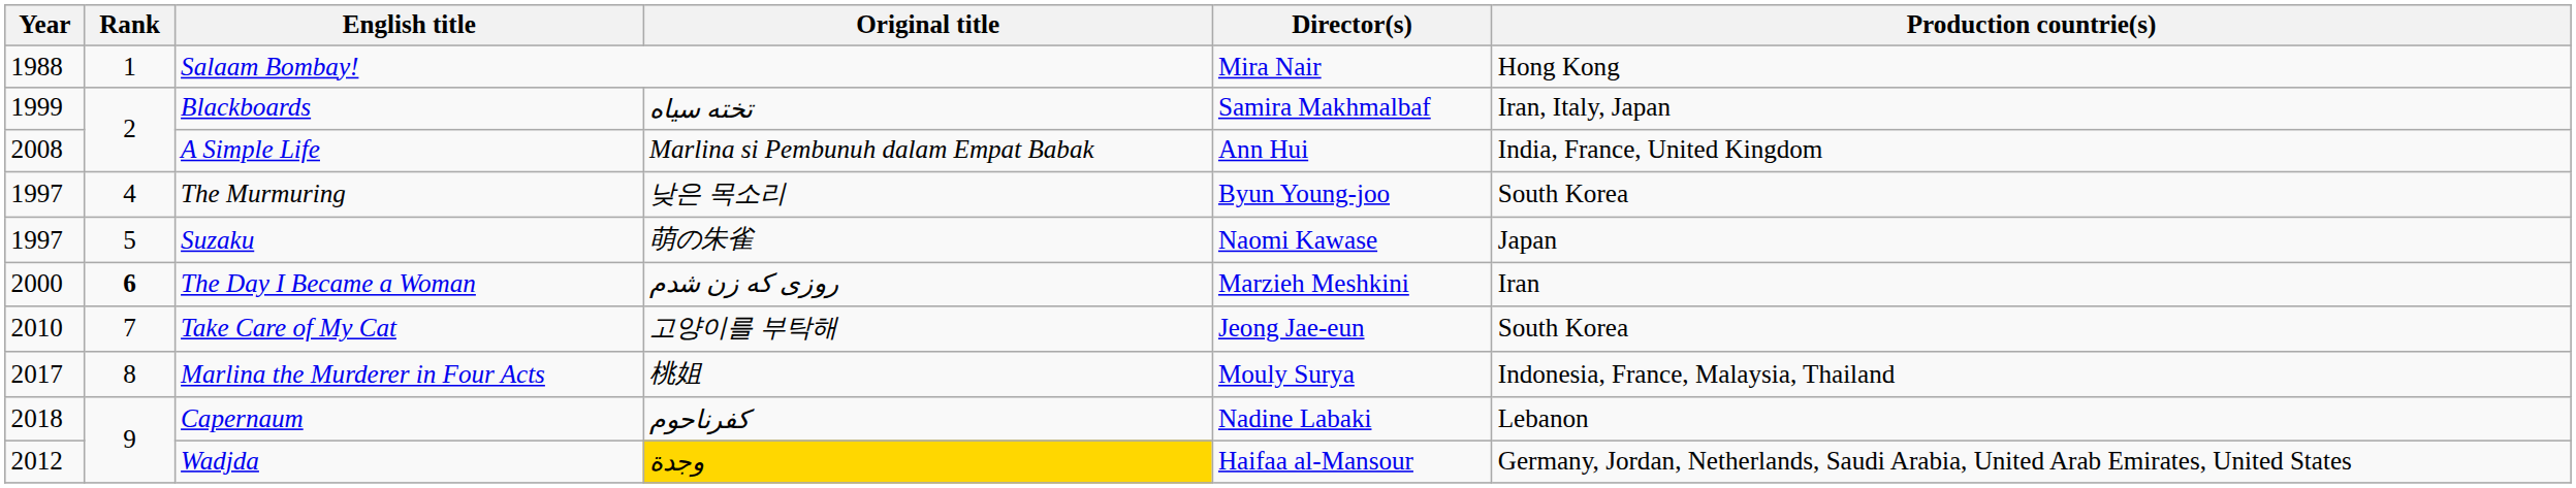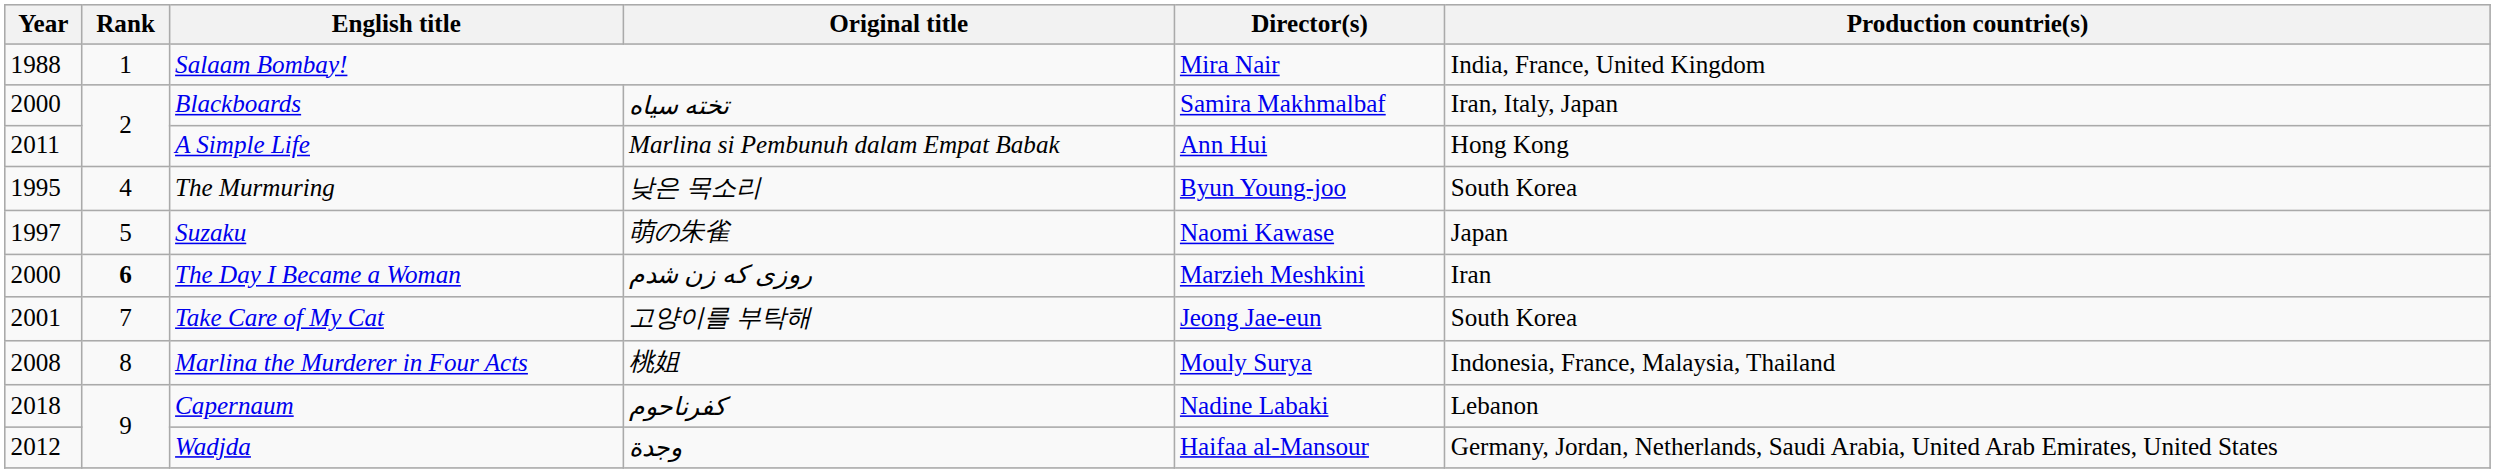Salaam Bombay! | Production countrie(s): Hong Kong -> India, France, United Kingdom
Blackboards | Year: 1999 -> 2000
A Simple Life | Year: 2008 -> 2011
A Simple Life | Production countrie(s): India, France, United Kingdom -> Hong Kong
The Murmuring | Year: 1997 -> 1995
Take Care of My Cat | Year: 2010 -> 2001
Marlina the Murderer in Four Acts | Year: 2017 -> 2008
Wadjda | Original title: gold background -> no background
